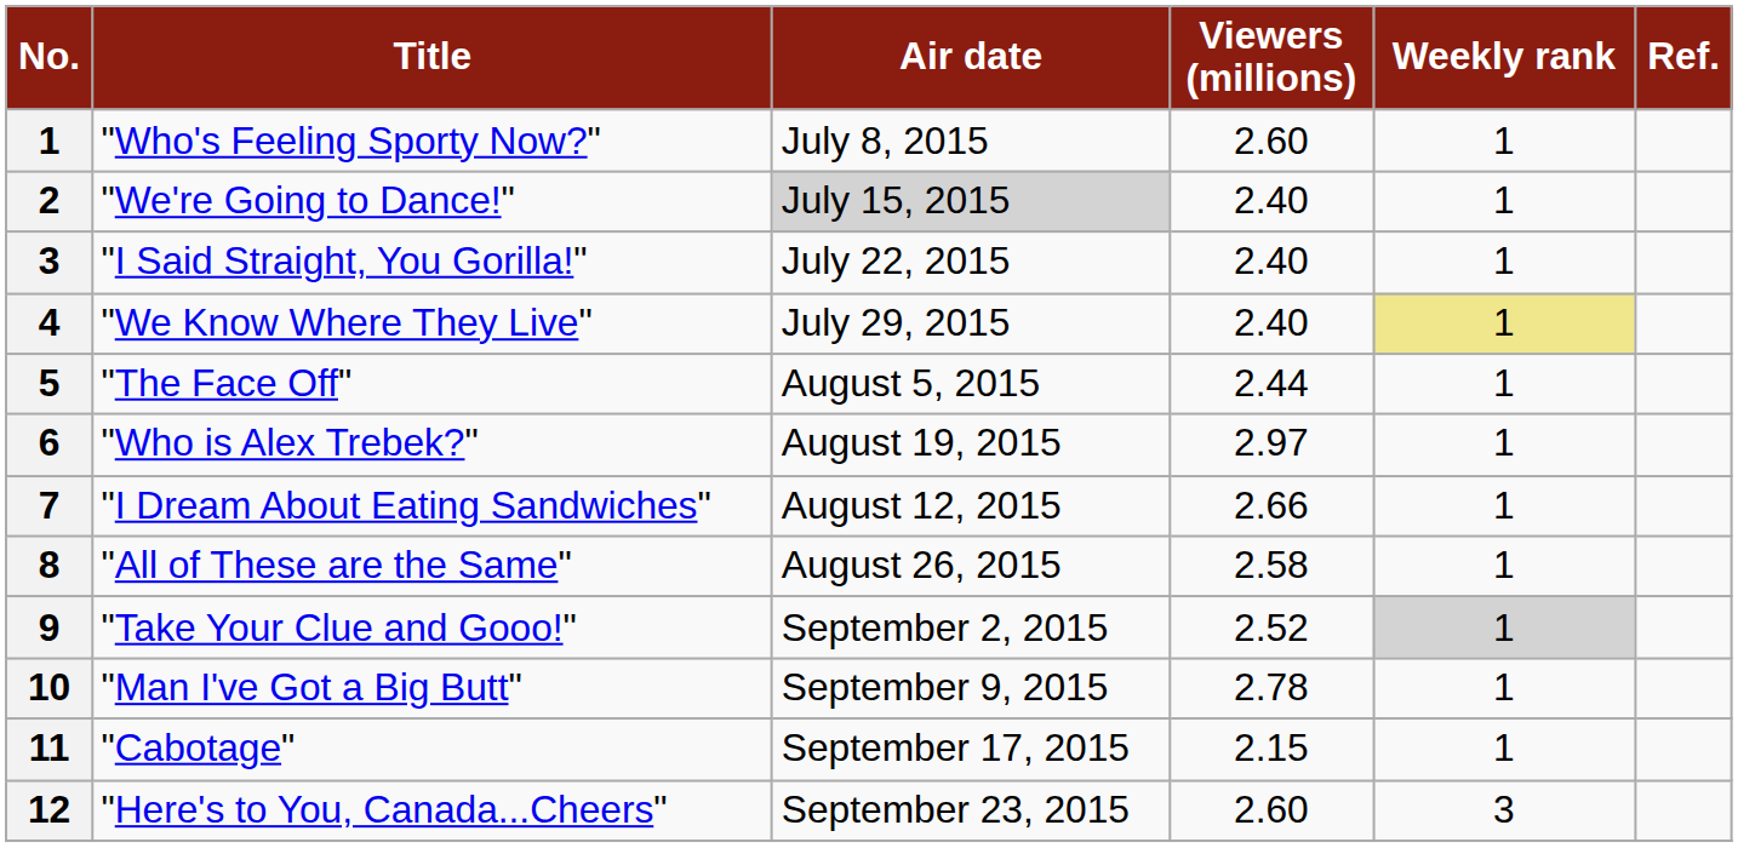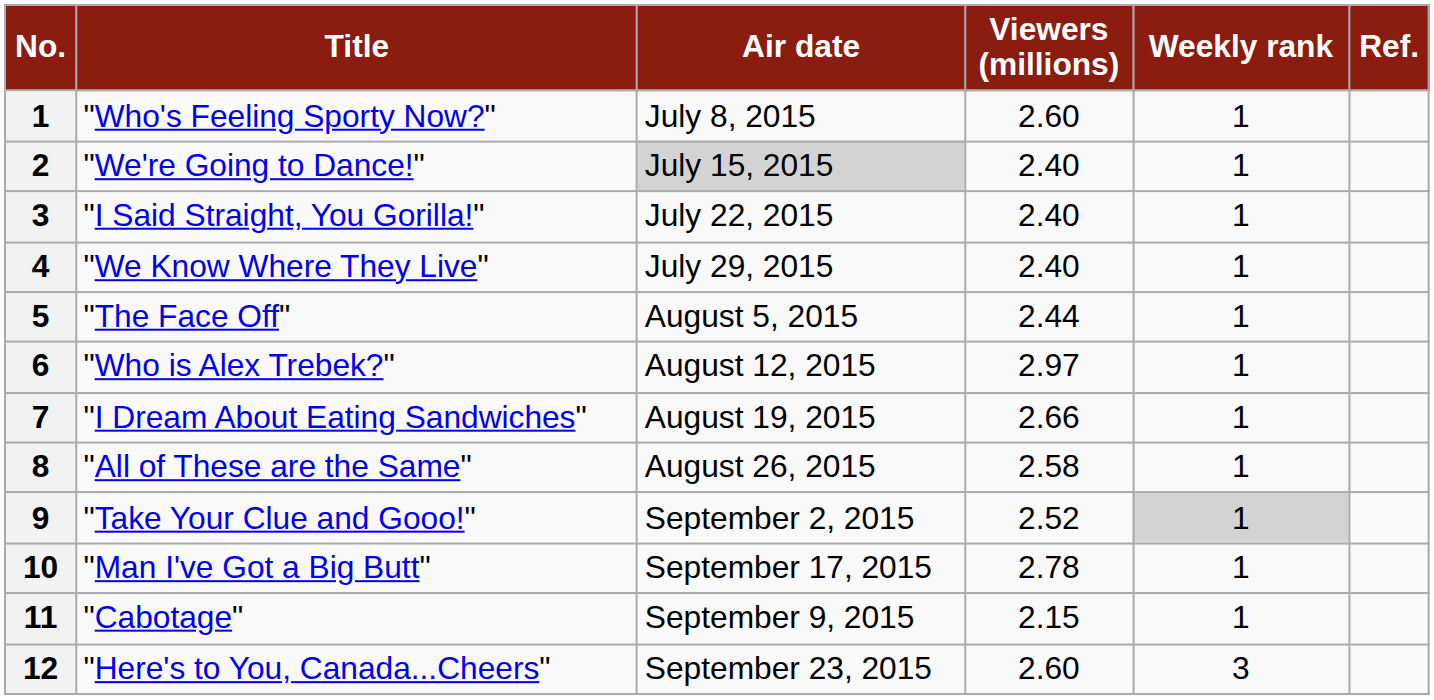"We Know Where They Live" | Weekly rank: khaki background -> no background
"Who is Alex Trebek?" | Air date: August 19, 2015 -> August 12, 2015
"I Dream About Eating Sandwiches" | Air date: August 12, 2015 -> August 19, 2015
"Man I've Got a Big Butt" | Air date: September 9, 2015 -> September 17, 2015
"Cabotage" | Air date: September 17, 2015 -> September 9, 2015
